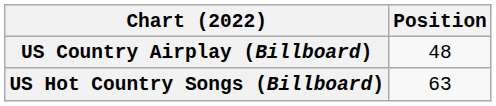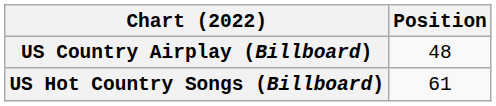US Hot Country Songs (Billboard) | Position: 63 -> 61
